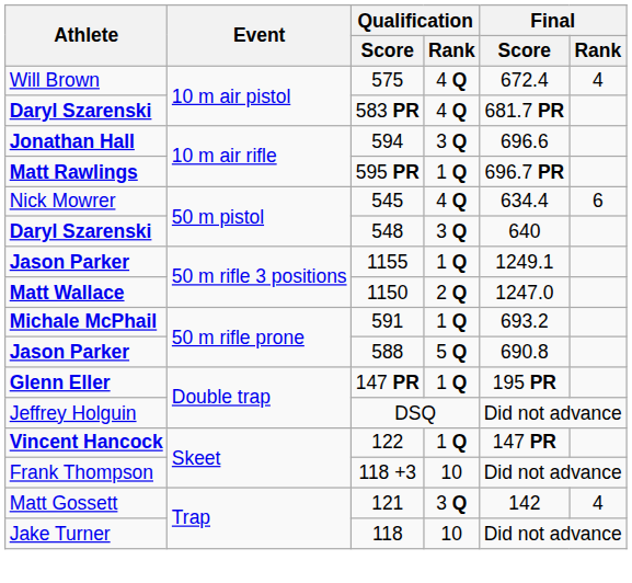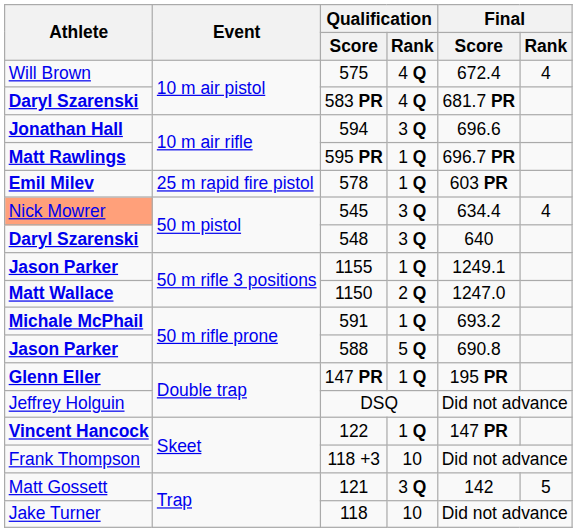+ row: Emil Milev | 25 m rapid fire pistol | 578 | 1 Q | 603 PR
545 | Athlete: no background -> lightsalmon background
545 | Qualification / Rank: 4 Q -> 3 Q
545 | Final / Rank: 6 -> 4
121 | Final / Rank: 4 -> 5
